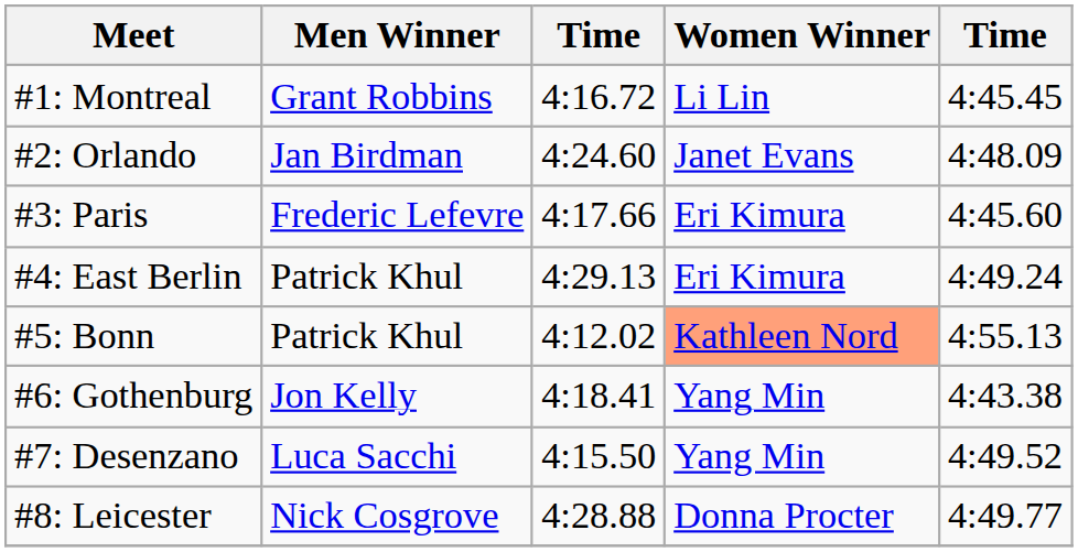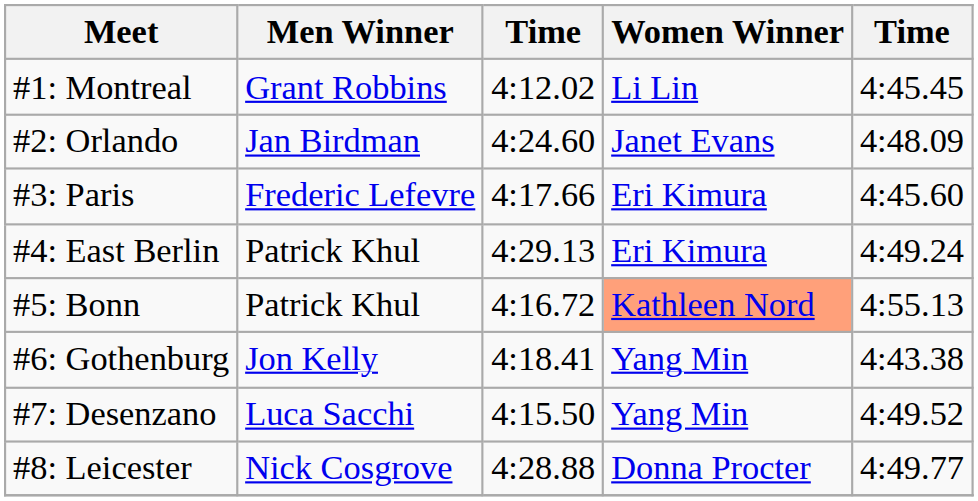#1: Montreal | column 3: 4:16.72 -> 4:12.02
#5: Bonn | column 3: 4:12.02 -> 4:16.72
